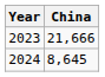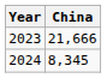2024 | China: 8,645 -> 8,345
